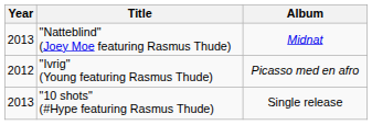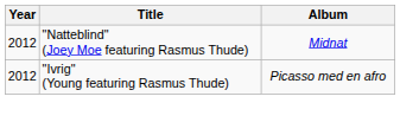"Natteblind" (Joey Moe featuring Rasmus Thude) | Year: 2013 -> 2012
- row: 2013 | "10 shots" (#Hype featuring Rasmus Thude) | Single release
